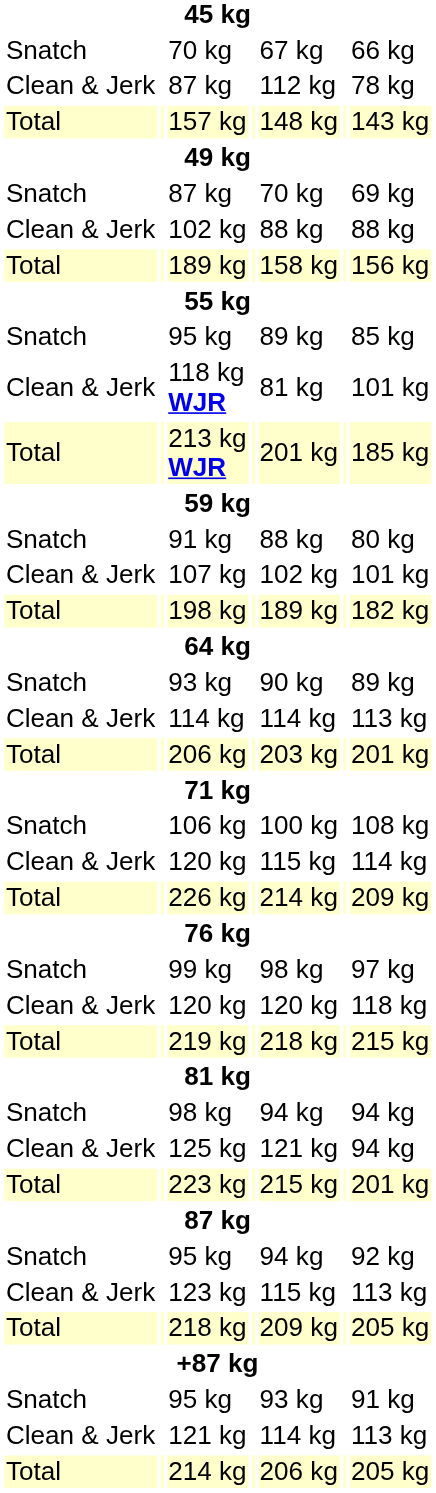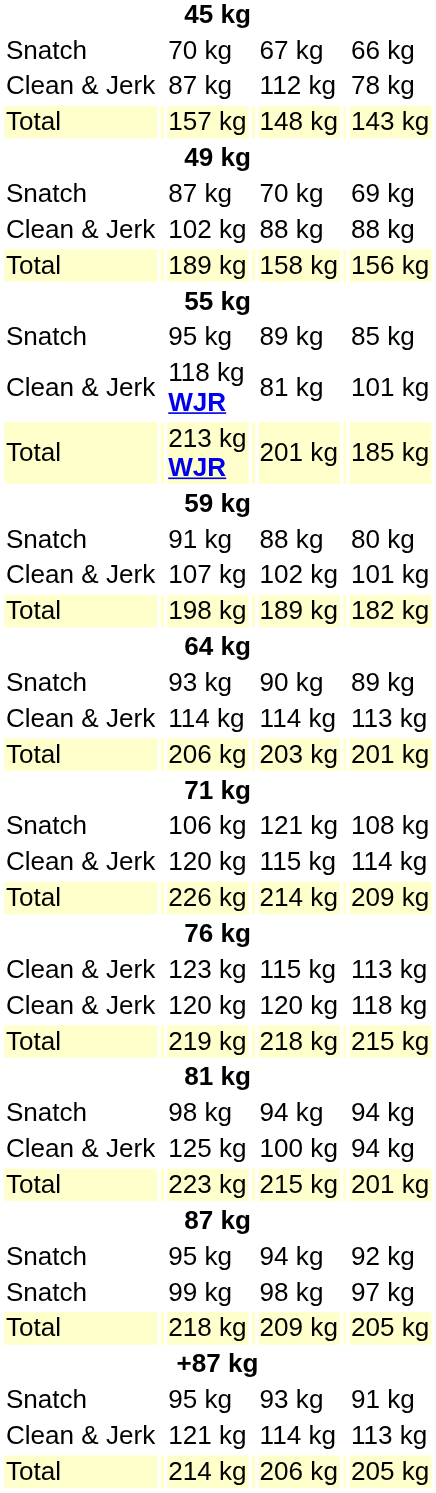106 kg | column 5: 100 kg -> 121 kg
rows swapped: 99 kg <-> 123 kg
125 kg | column 5: 121 kg -> 100 kg
